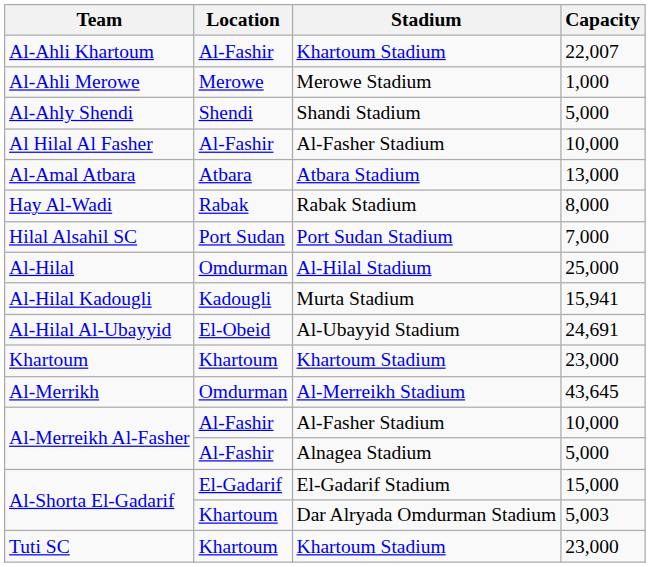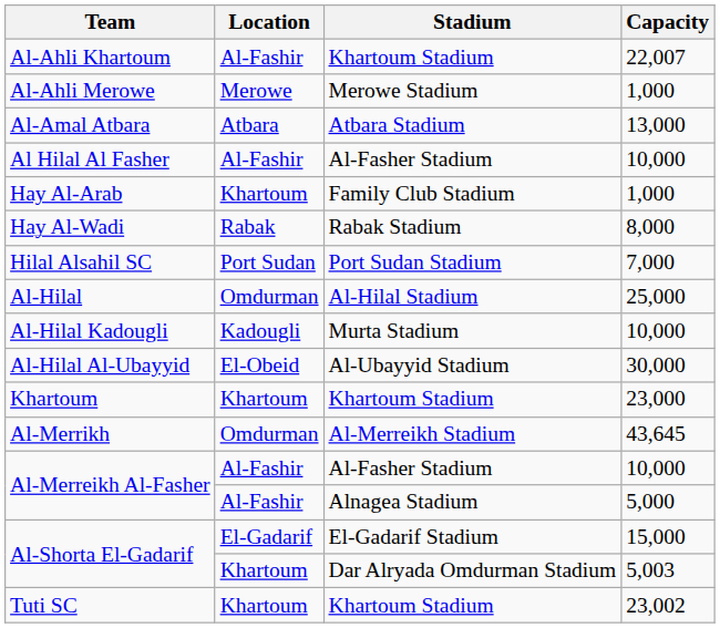- row: Al-Ahly Shendi | Shendi | Shandi Stadium | 5,000
rows swapped: Al-Amal Atbara <-> Al Hilal Al Fasher
+ row: Hay Al-Arab | Khartoum | Family Club Stadium | 1,000
Al-Hilal Kadougli | Capacity: 15,941 -> 10,000
Al-Hilal Al-Ubayyid | Capacity: 24,691 -> 30,000
Tuti SC | Capacity: 23,000 -> 23,002
